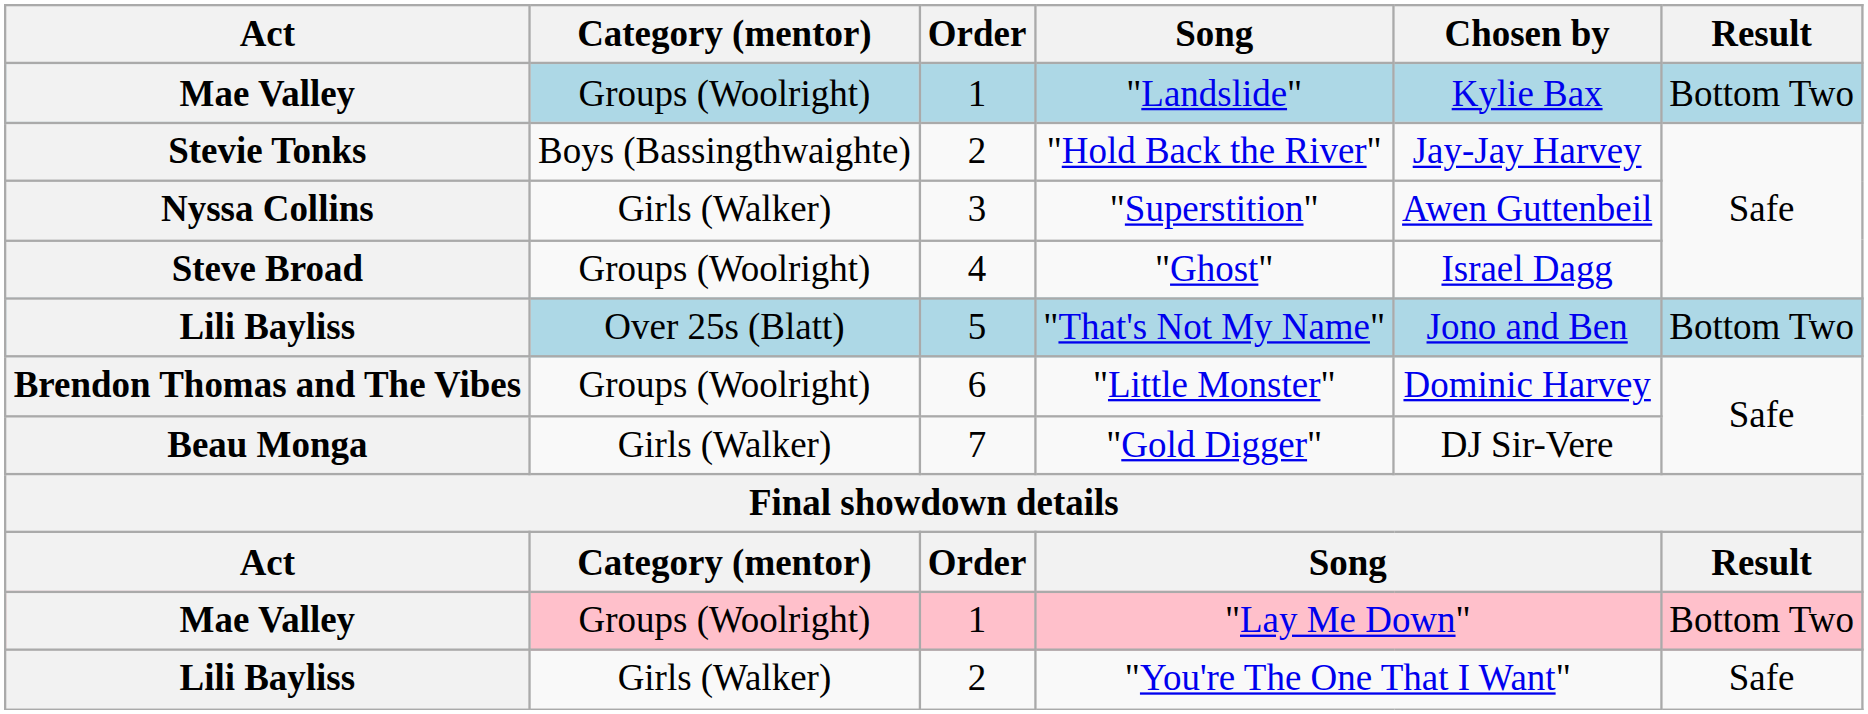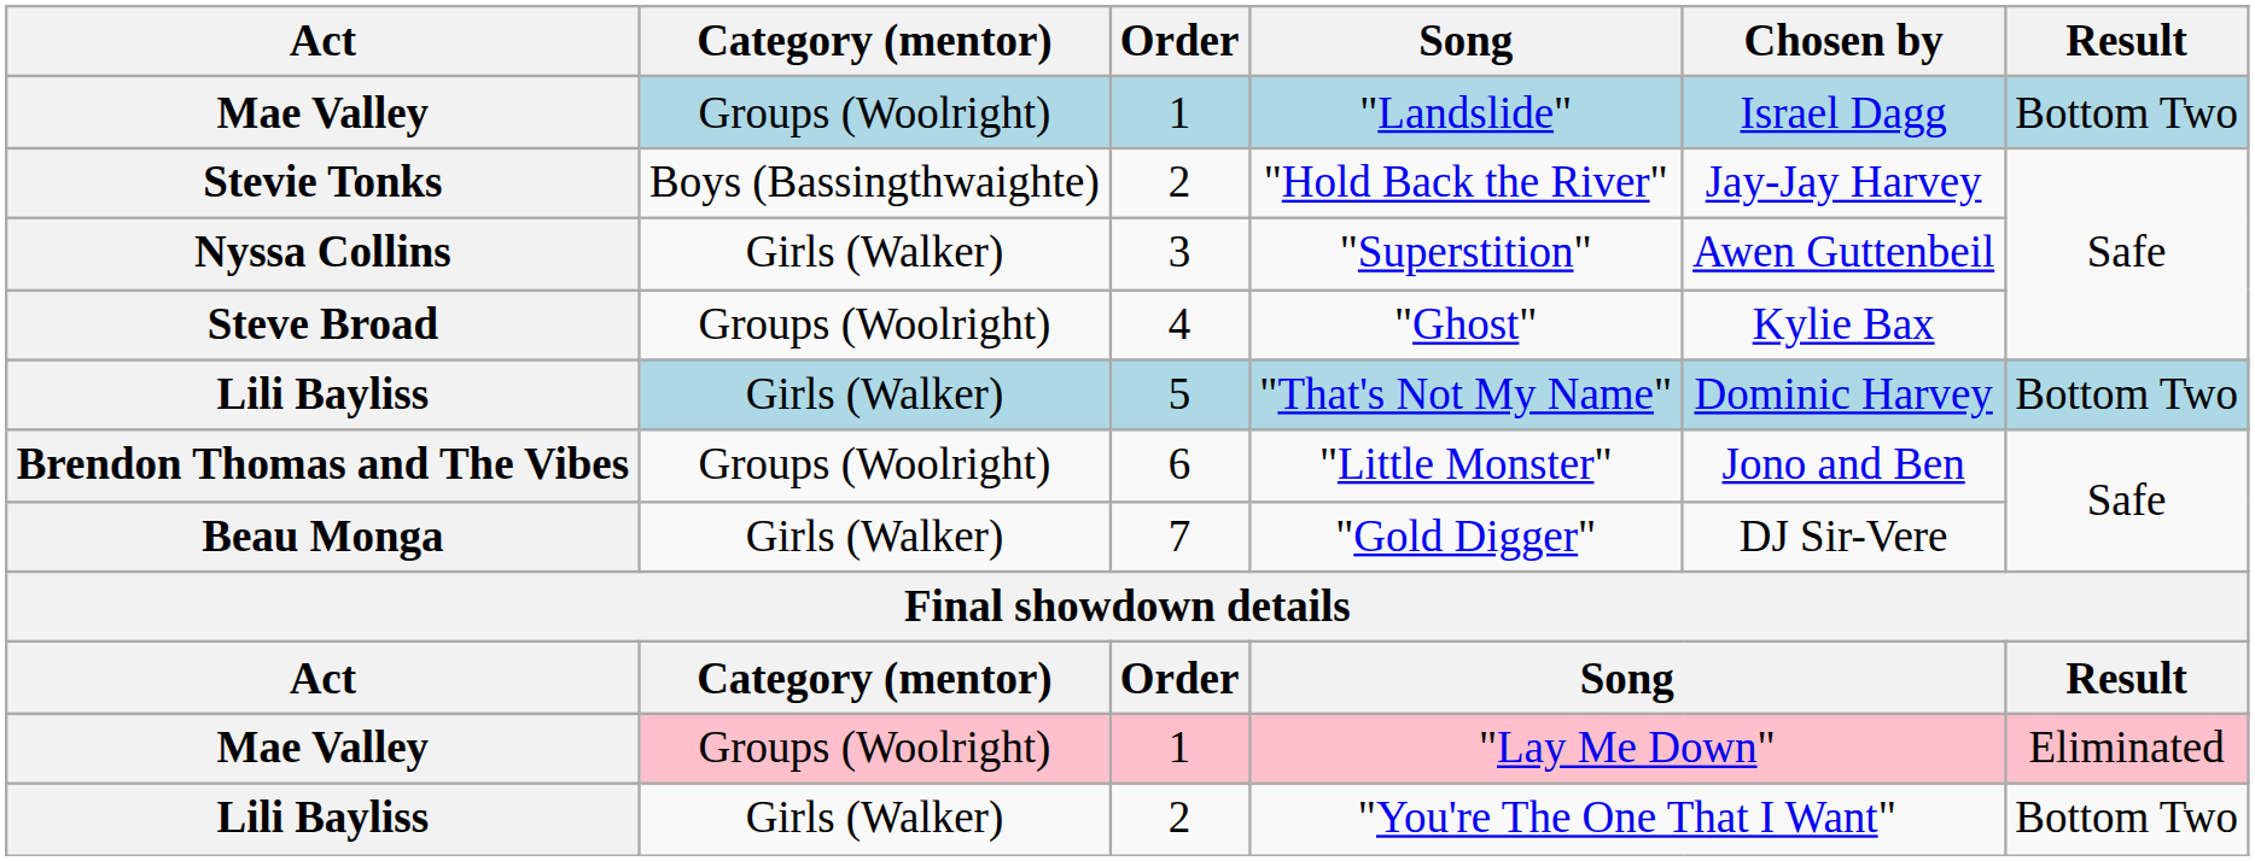"Landslide" | Chosen by: Kylie Bax -> Israel Dagg
"Ghost" | Chosen by: Israel Dagg -> Kylie Bax
"That's Not My Name" | Category (mentor): Over 25s (Blatt) -> Girls (Walker)
"That's Not My Name" | Chosen by: Jono and Ben -> Dominic Harvey
"Little Monster" | Chosen by: Dominic Harvey -> Jono and Ben
"Lay Me Down" | Result: Bottom Two -> Eliminated
"You're The One That I Want" | Result: Safe -> Bottom Two
